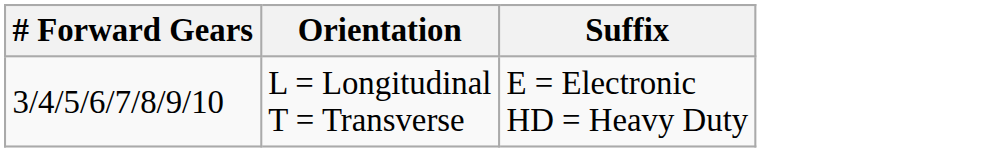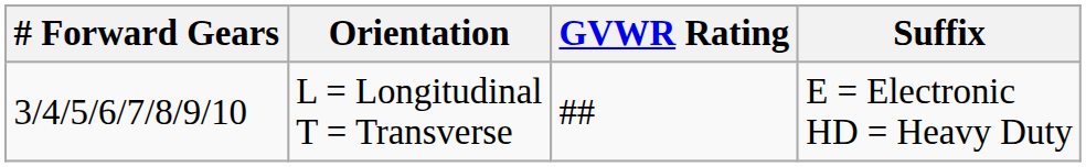+ column: GVWR Rating | ##
